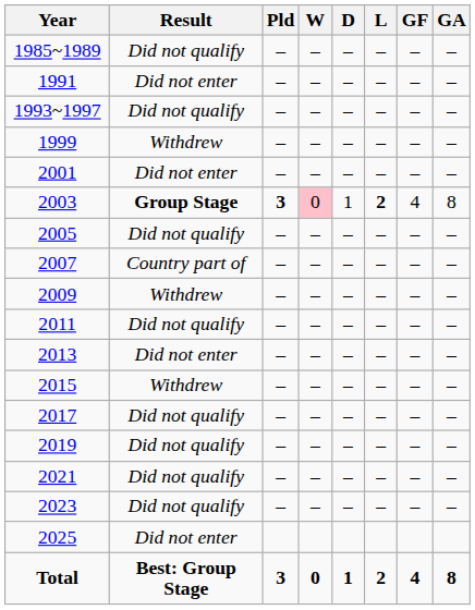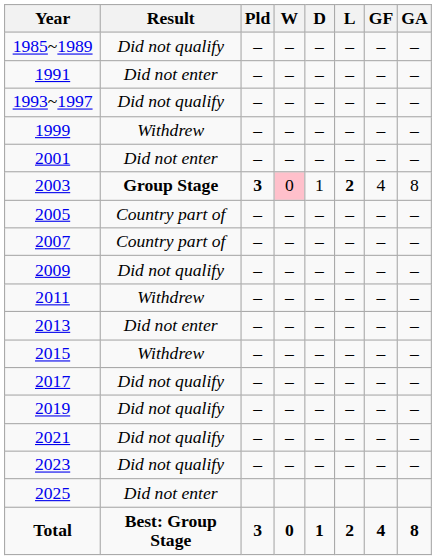2005 | Result: Did not qualify -> Country part of
2009 | Result: Withdrew -> Did not qualify
2011 | Result: Did not qualify -> Withdrew
